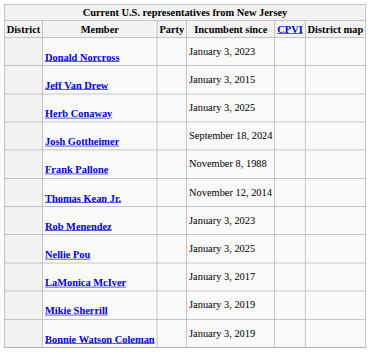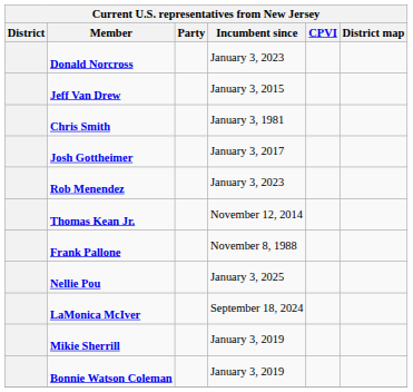- row: Herb Conaway | January 3, 2025
+ row: Chris Smith | January 3, 1981
Josh Gottheimer | Incumbent since: September 18, 2024 -> January 3, 2017
rows swapped: Frank Pallone <-> Rob Menendez
LaMonica McIver | Incumbent since: January 3, 2017 -> September 18, 2024
